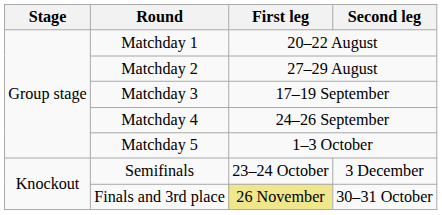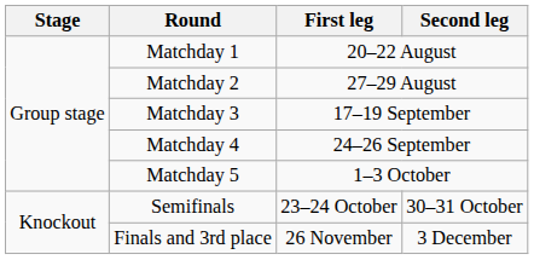Semifinals | Second leg: 3 December -> 30–31 October
Finals and 3rd place | First leg: khaki background -> no background
Finals and 3rd place | Second leg: 30–31 October -> 3 December
